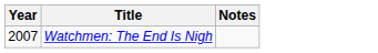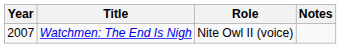+ column: Role | Nite Owl II (voice)
